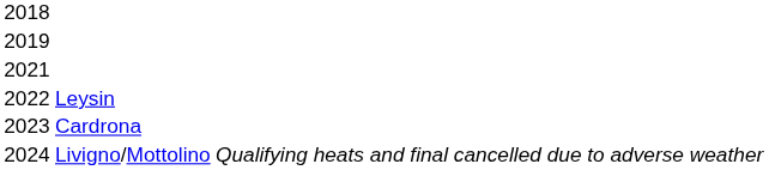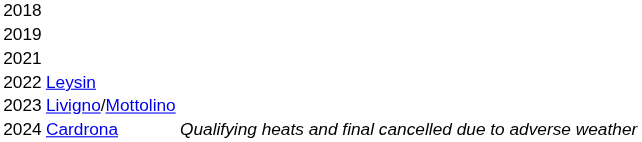2023 | column 2: Cardrona -> Livigno/Mottolino
2024 | column 2: Livigno/Mottolino -> Cardrona
